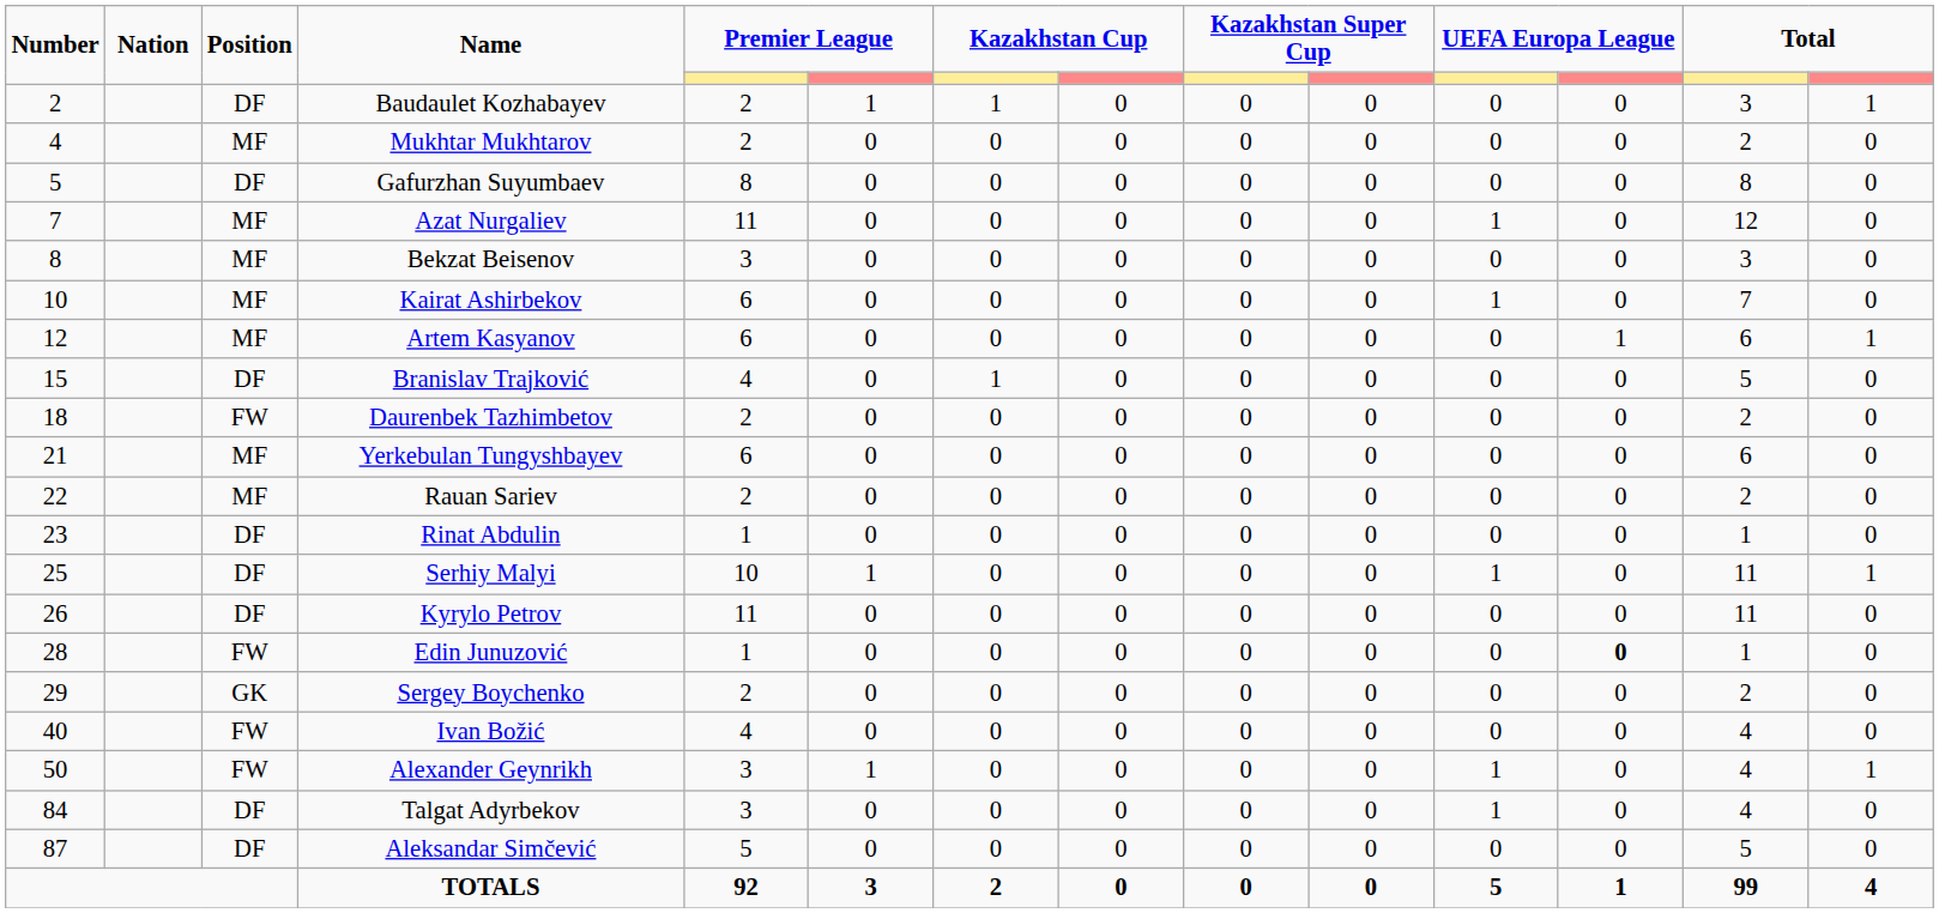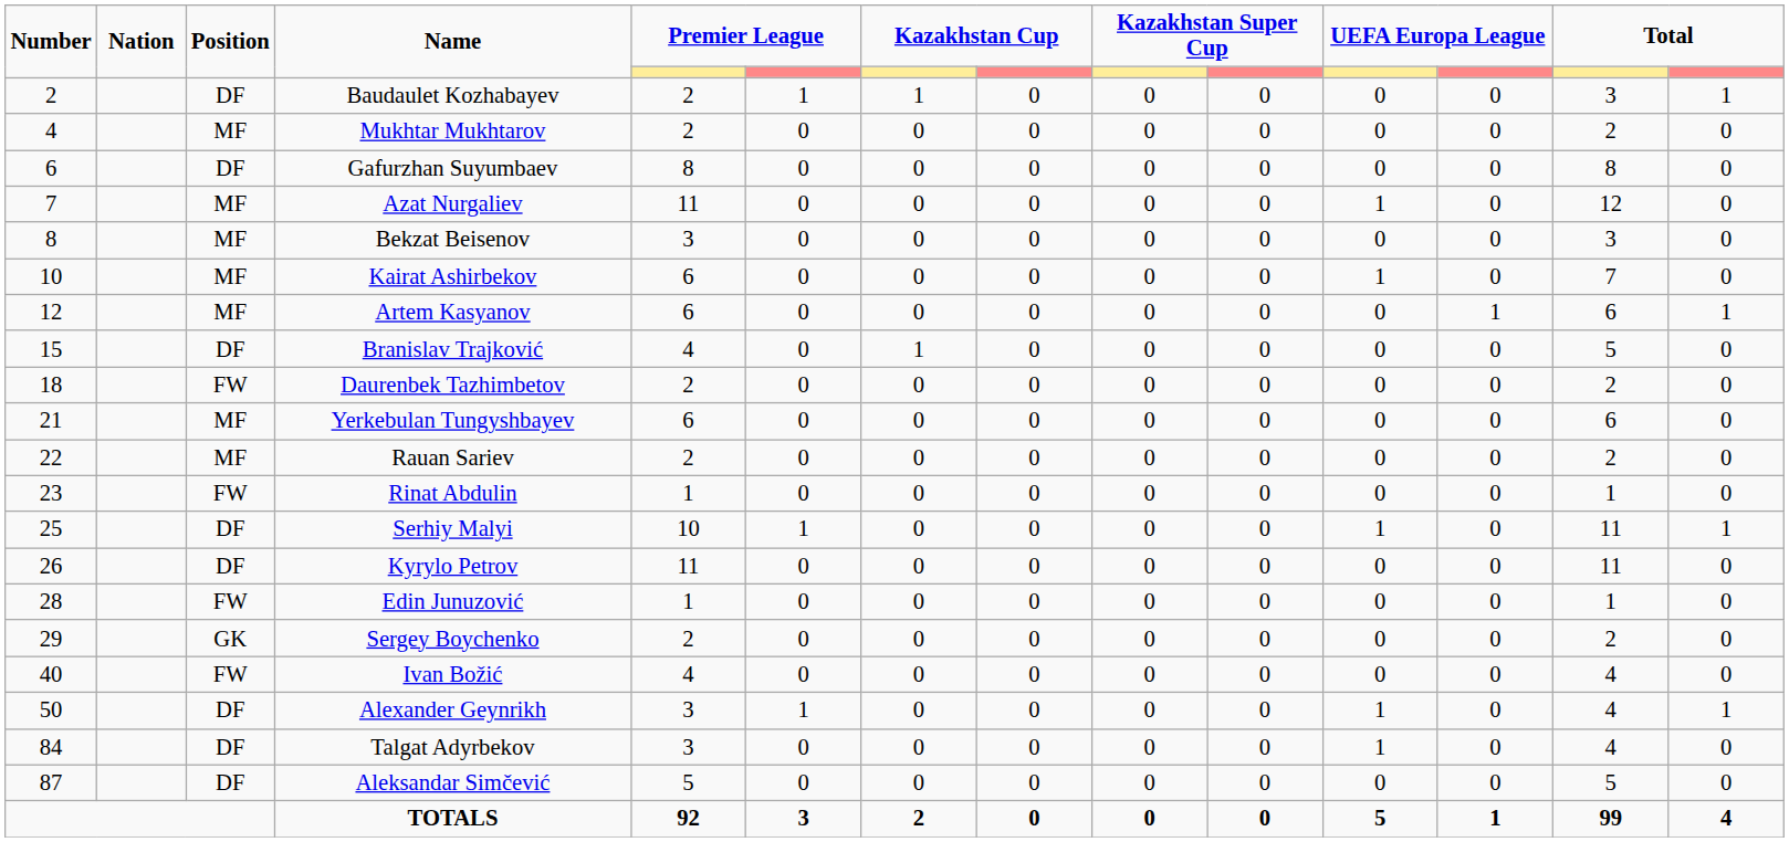Gafurzhan Suyumbaev | Number: 5 -> 6
Rinat Abdulin | Position: DF -> FW
Edin Junuzović | column 12: bold -> normal
Alexander Geynrikh | Position: FW -> DF
